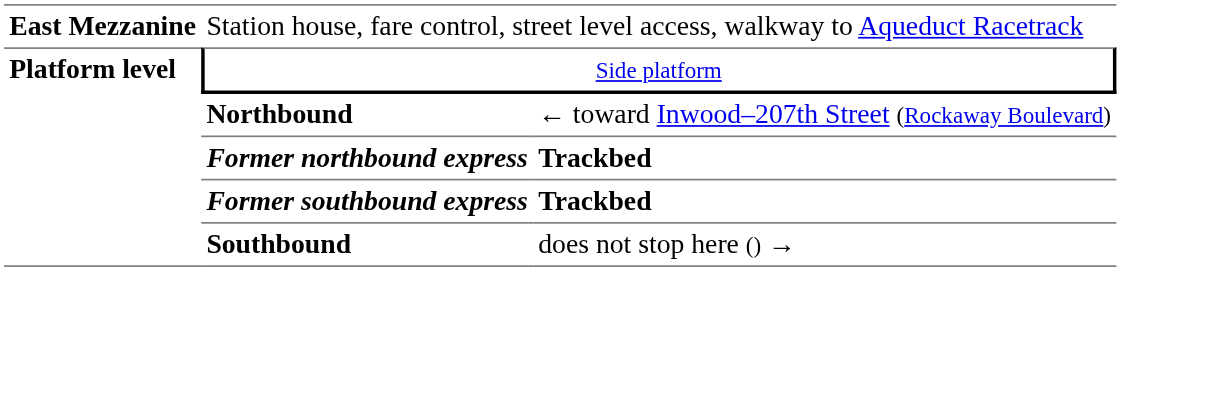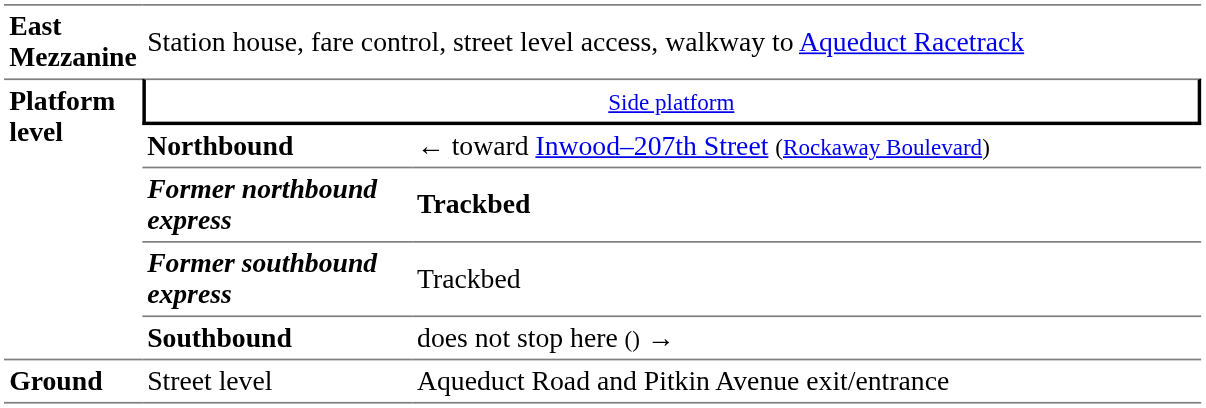Former southbound express | column 3: bold -> normal
+ row: Ground | Street level | Aqueduct Road and Pitkin Avenue exit/entrance
